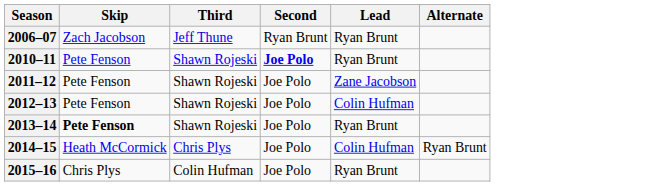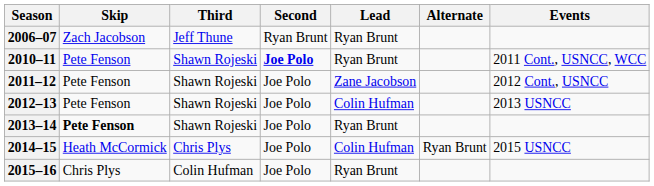+ column: Events | 2011 Cont., USNCC, WCC | 2012 Cont., USNCC | 2013 USNCC | 2015 USNCC
